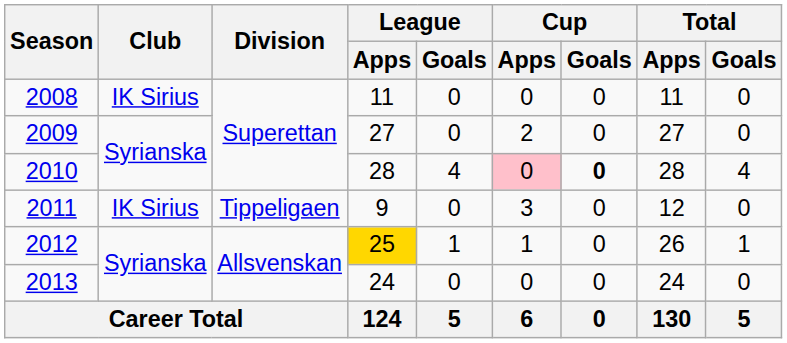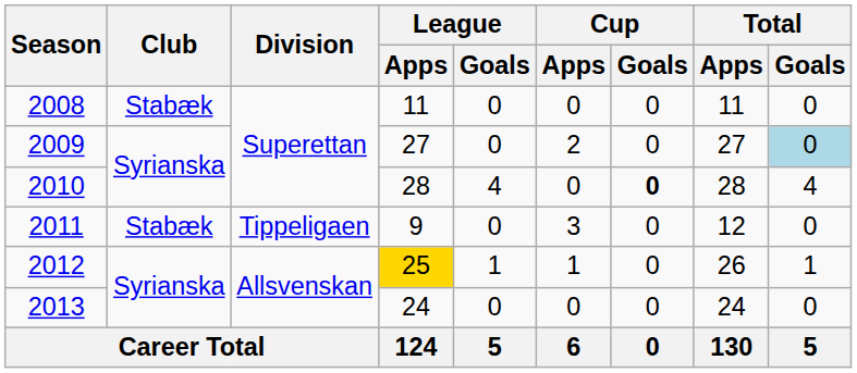2008 | Club: IK Sirius -> Stabæk
2009 | Total / Goals: no background -> lightblue background
2010 | Cup / Apps: pink background -> no background
2011 | Club: IK Sirius -> Stabæk
